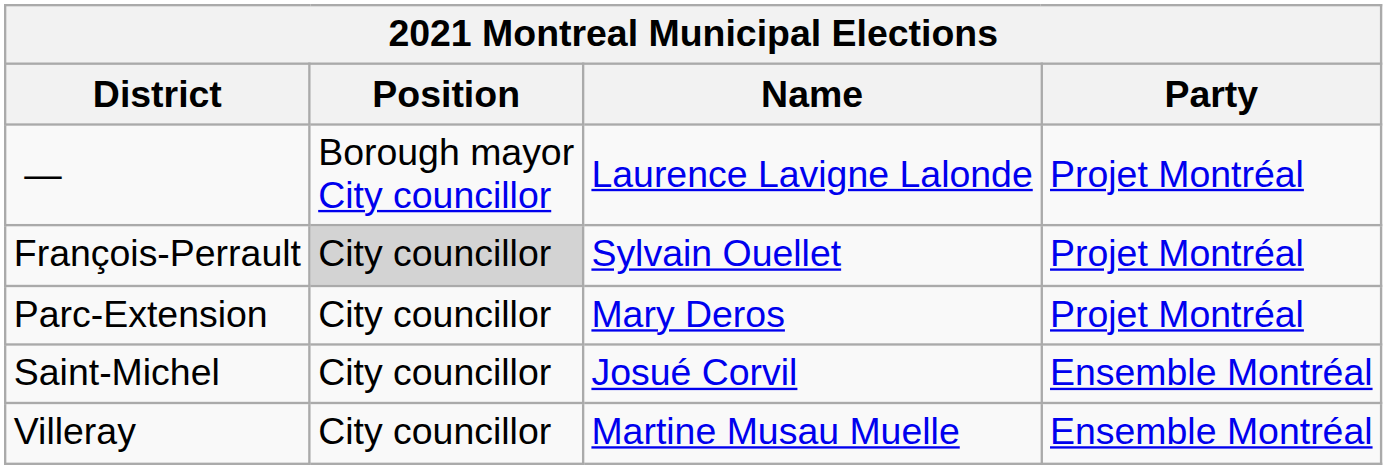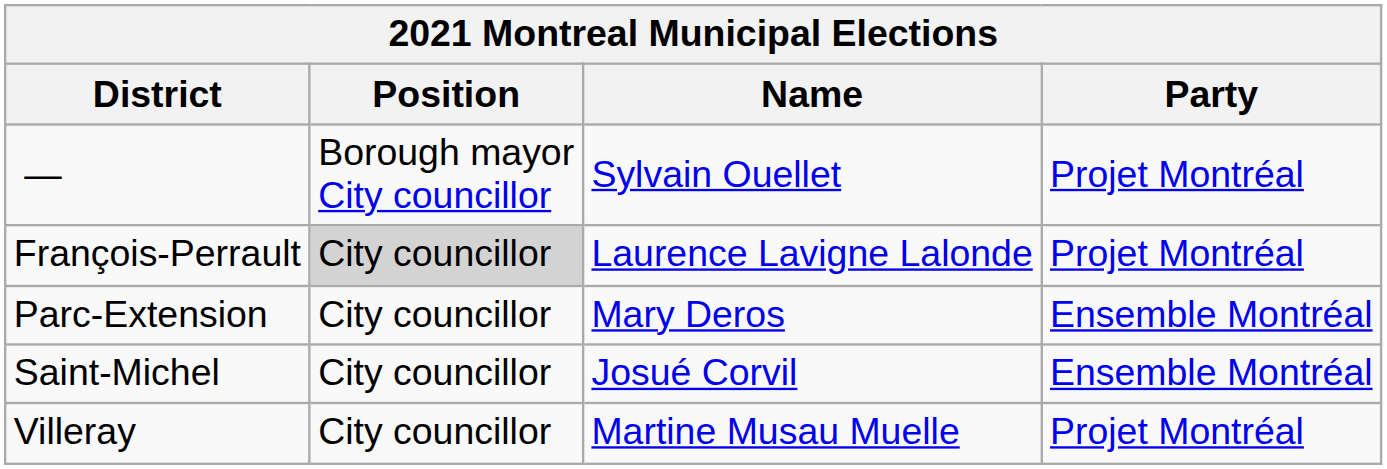— | Name: Laurence Lavigne Lalonde -> Sylvain Ouellet
François-Perrault | Name: Sylvain Ouellet -> Laurence Lavigne Lalonde
Parc-Extension | Party: Projet Montréal -> Ensemble Montréal
Villeray | Party: Ensemble Montréal -> Projet Montréal
